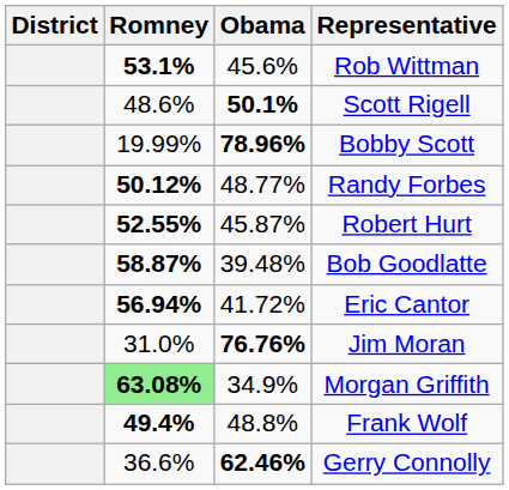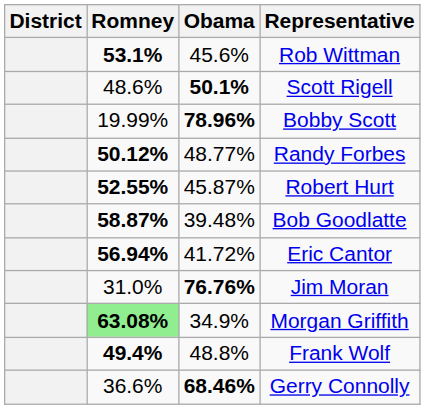Gerry Connolly | Obama: 62.46% -> 68.46%
